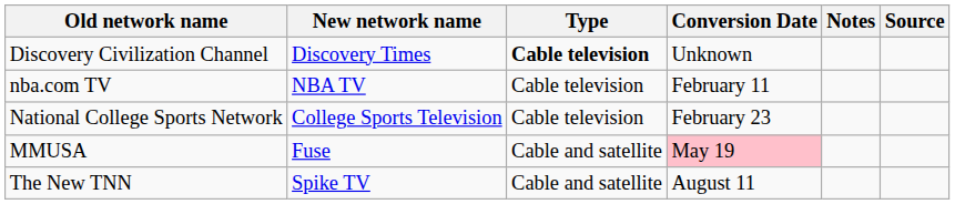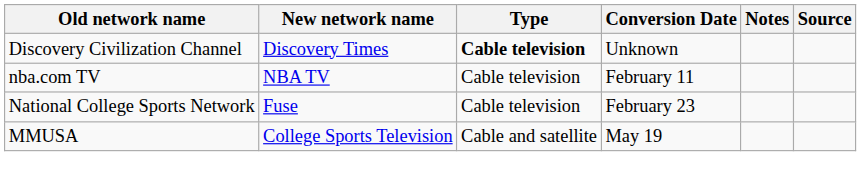National College Sports Network | New network name: College Sports Television -> Fuse
MMUSA | New network name: Fuse -> College Sports Television
MMUSA | Conversion Date: pink background -> no background
- row: The New TNN | Spike TV | Cable and satellite | August 11
